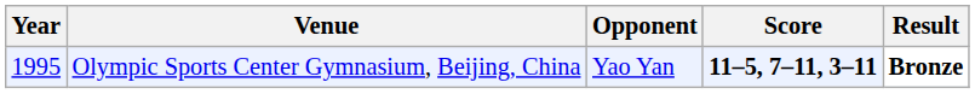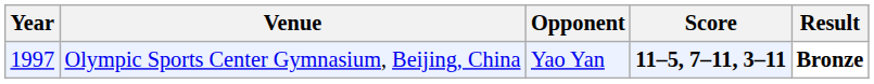Olympic Sports Center Gymnasium, Beijing, China | Year: 1995 -> 1997
